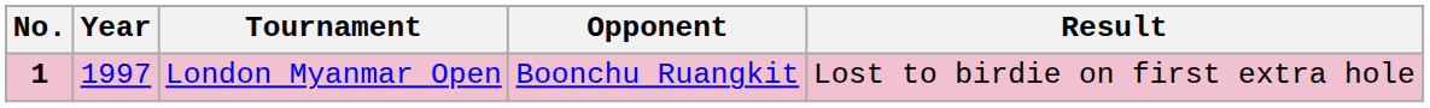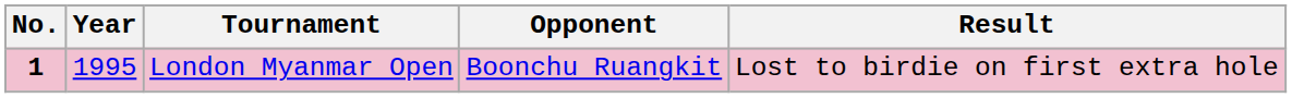London Myanmar Open | Year: 1997 -> 1995
